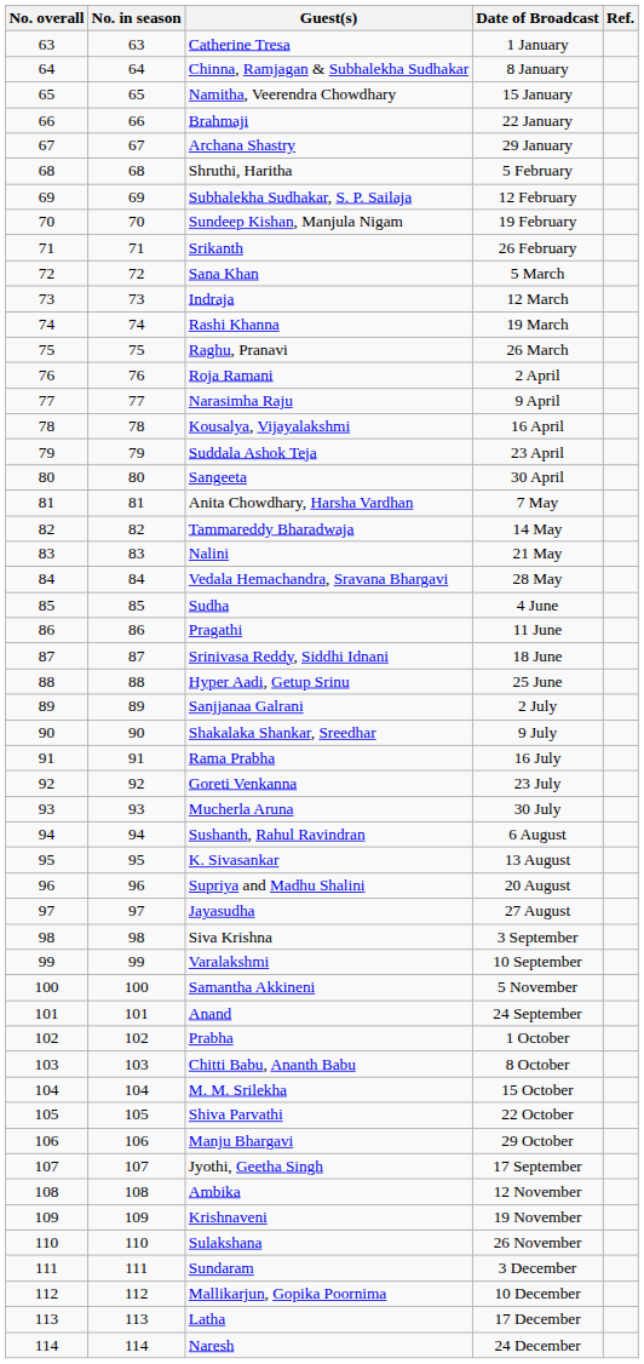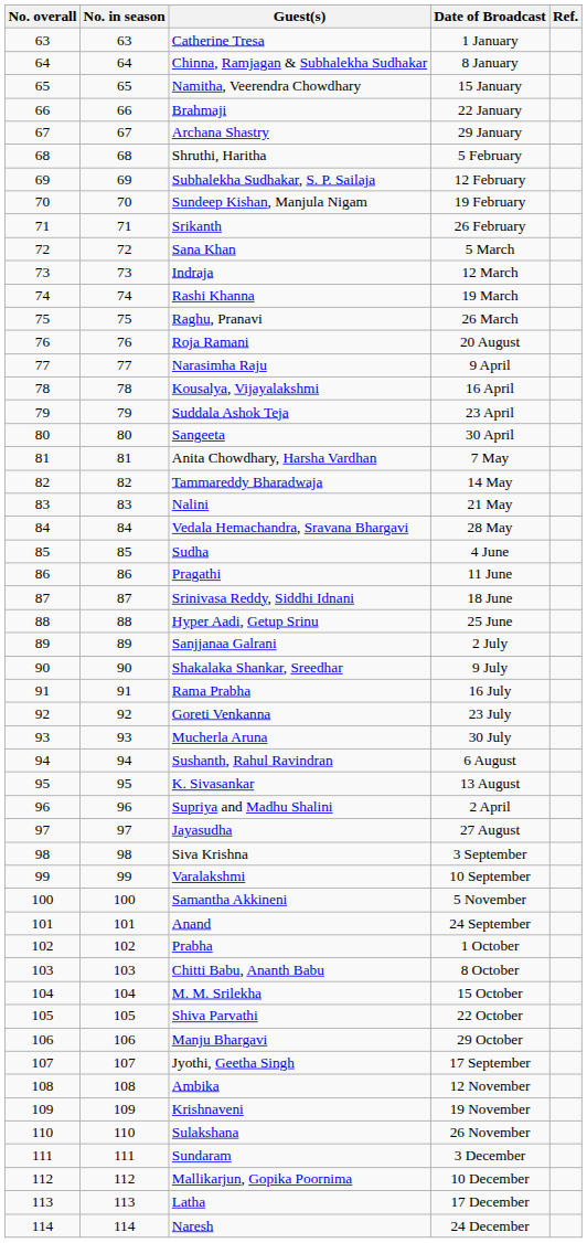Roja Ramani | Date of Broadcast: 2 April -> 20 August
Supriya and Madhu Shalini | Date of Broadcast: 20 August -> 2 April
